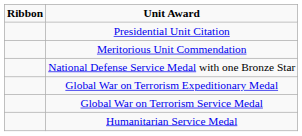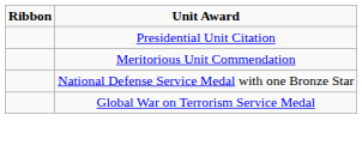- row: Global War on Terrorism Expeditionary Medal
- row: Humanitarian Service Medal
